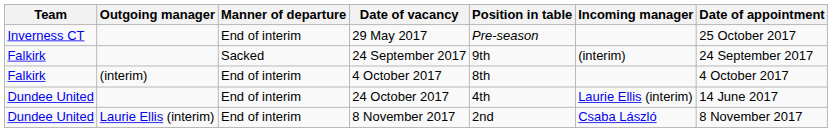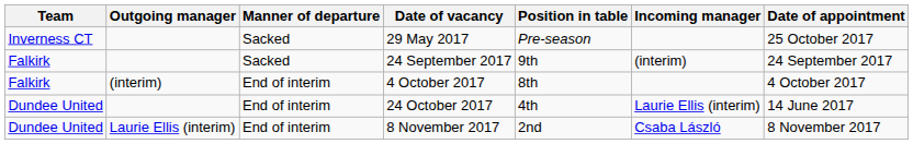29 May 2017 | Manner of departure: End of interim -> Sacked
